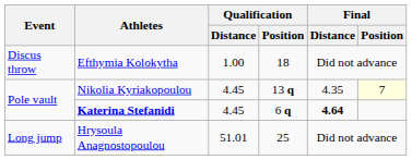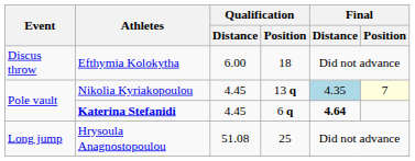Efthymia Kolokytha | Qualification / Distance: 1.00 -> 6.00
Nikolia Kyriakopoulou | Final / Distance: no background -> lightblue background
Hrysoula Anagnostopoulou | Qualification / Distance: 51.01 -> 51.08
